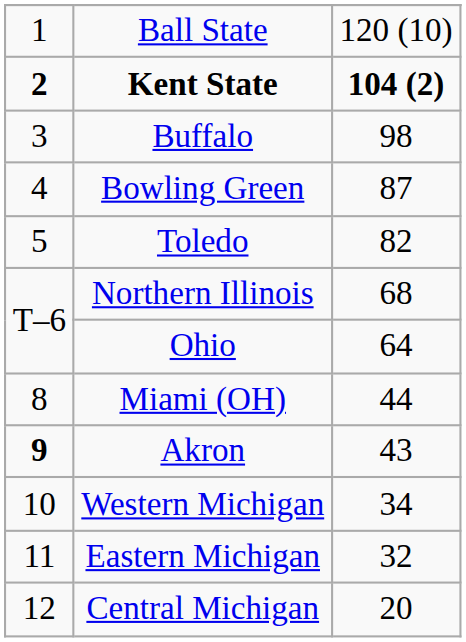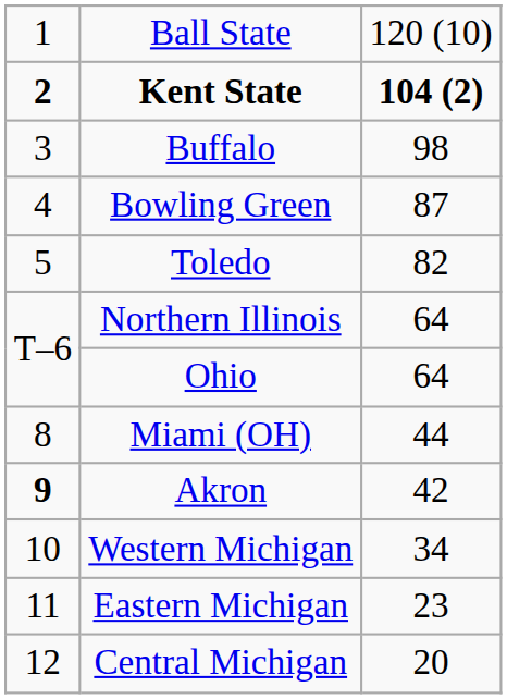Northern Illinois | column 3: 68 -> 64
Akron | column 3: 43 -> 42
Eastern Michigan | column 3: 32 -> 23
